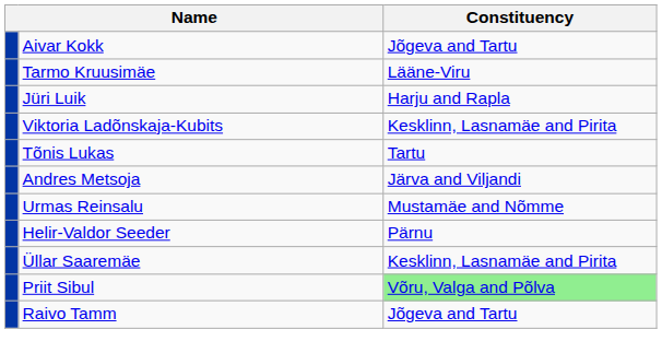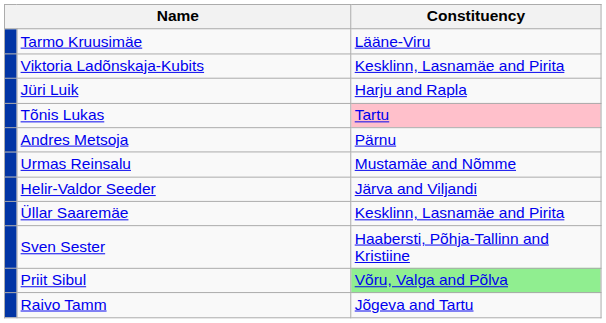- row: Aivar Kokk | Jõgeva and Tartu
rows swapped: Viktoria Ladõnskaja-Kubits <-> Jüri Luik
Tõnis Lukas | Constituency: no background -> pink background
Andres Metsoja | Constituency: Järva and Viljandi -> Pärnu
Helir-Valdor Seeder | Constituency: Pärnu -> Järva and Viljandi
+ row: Sven Sester | Haabersti, Põhja-Tallinn and Kristiine
